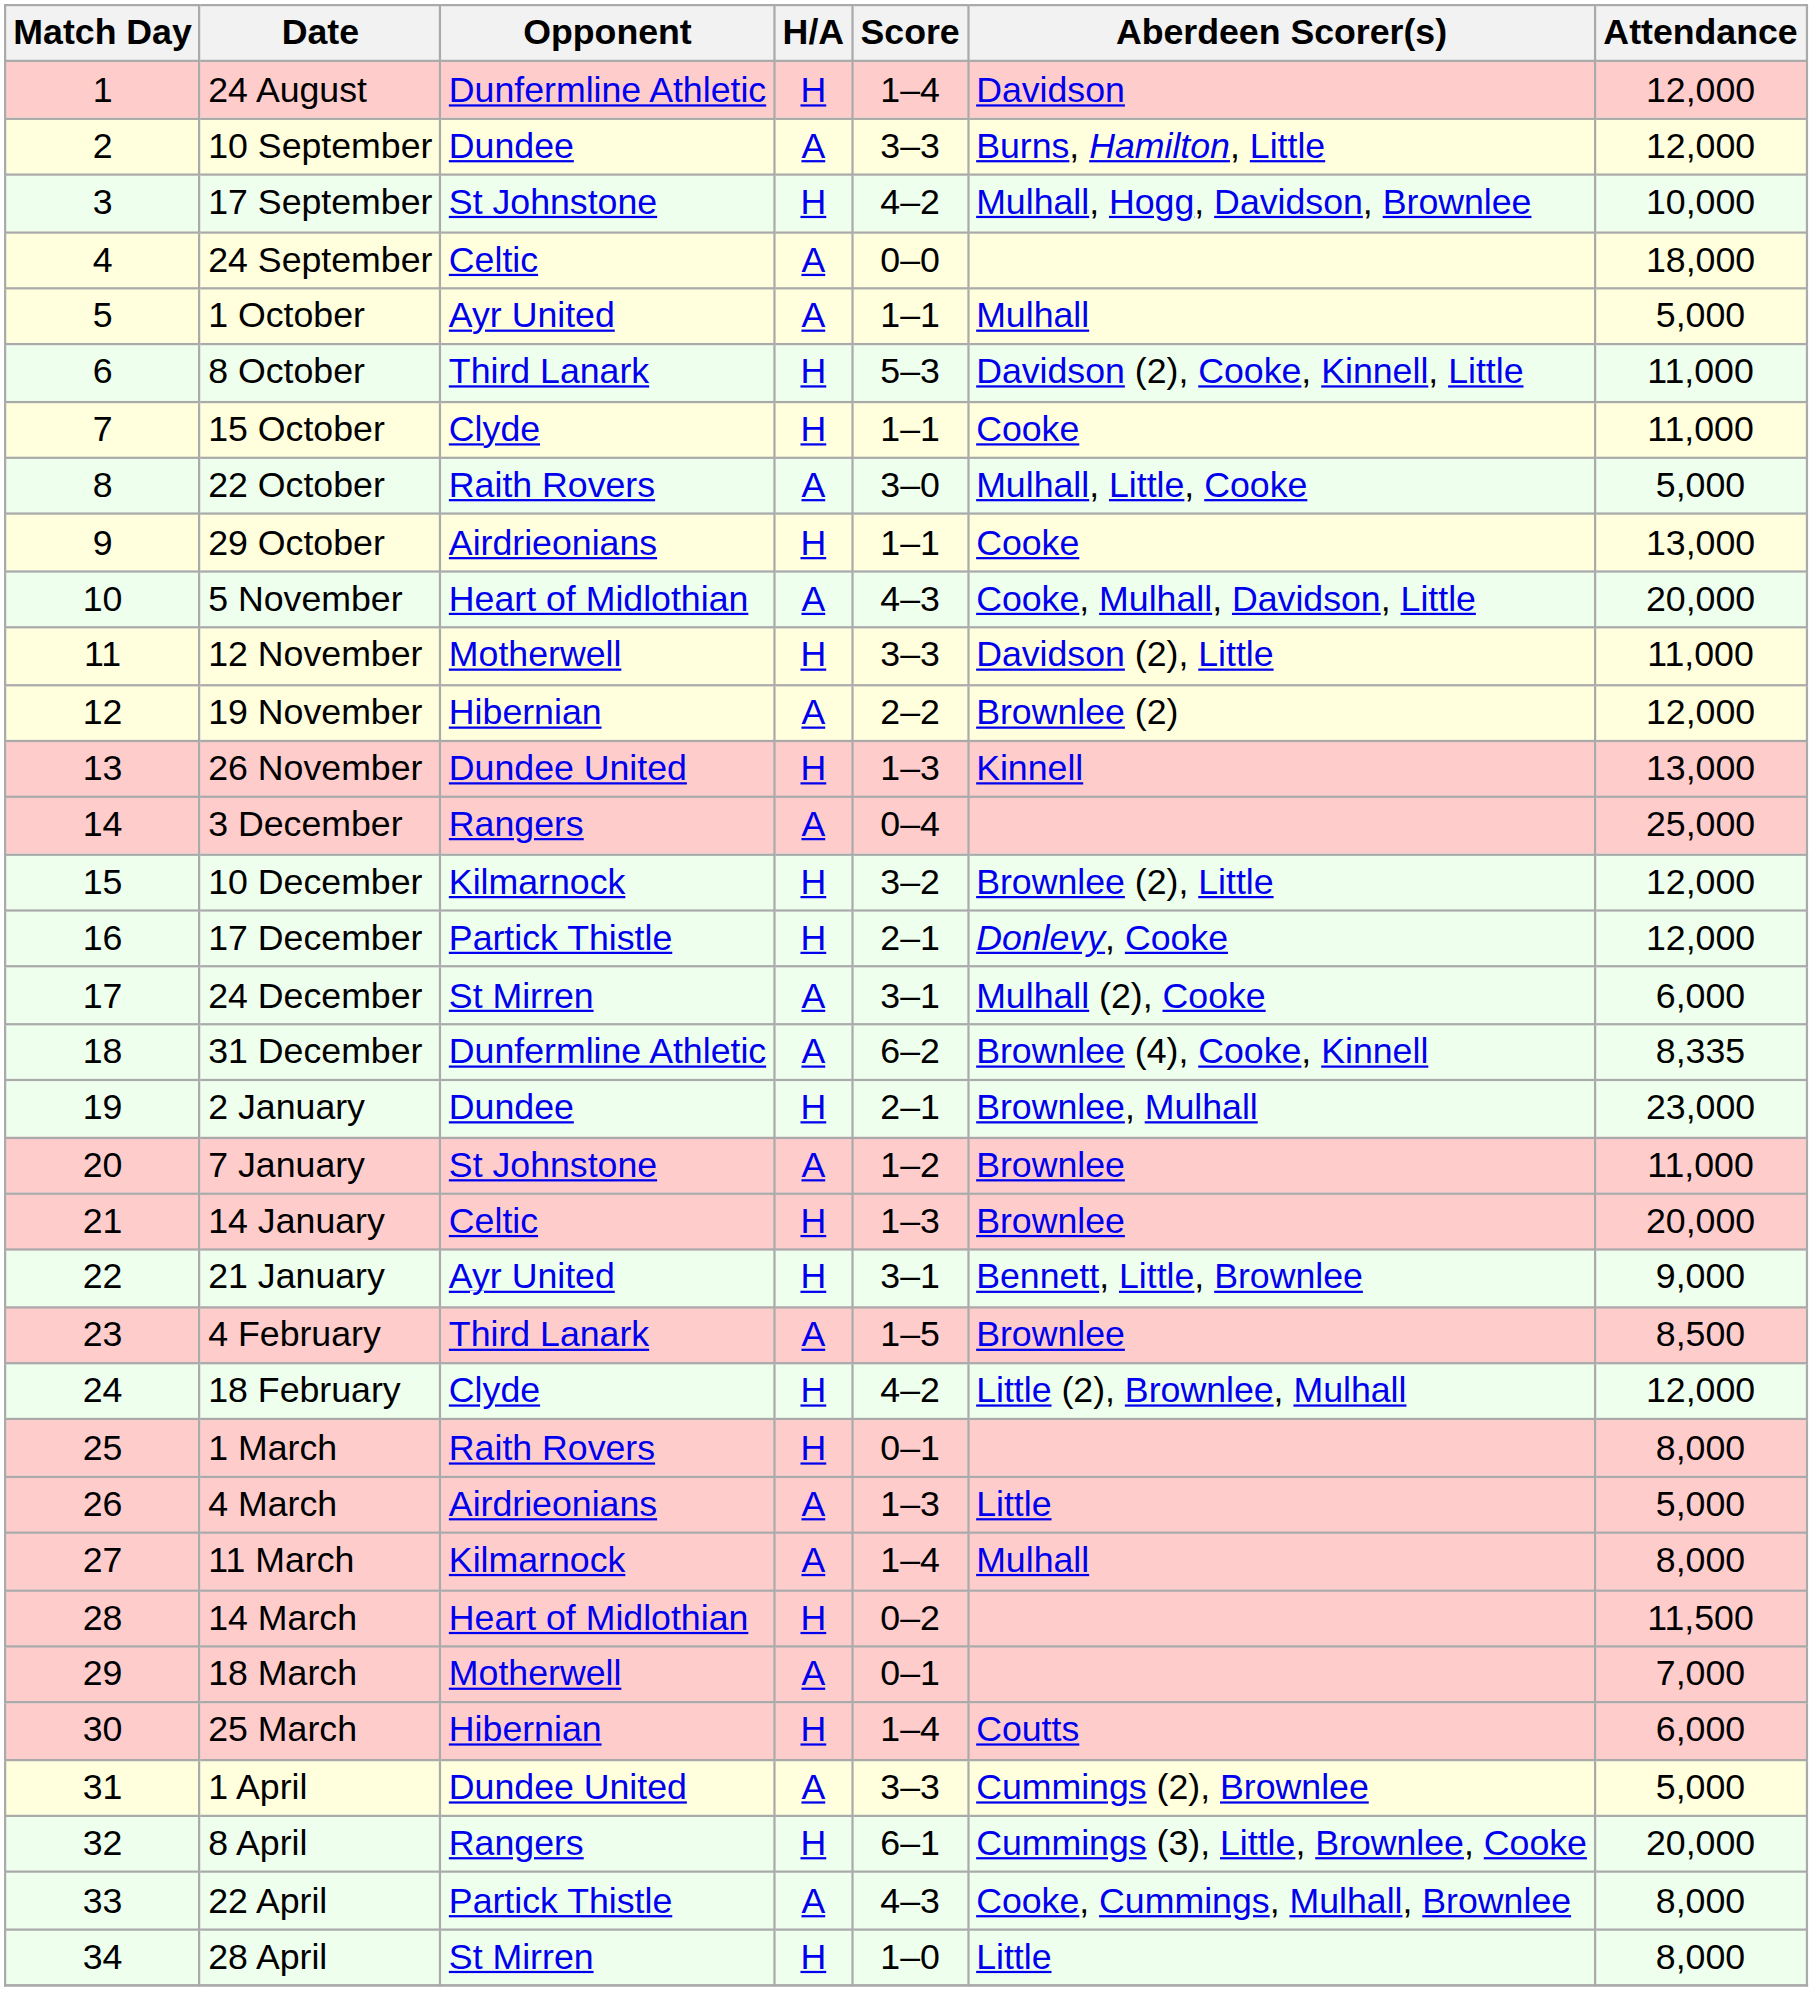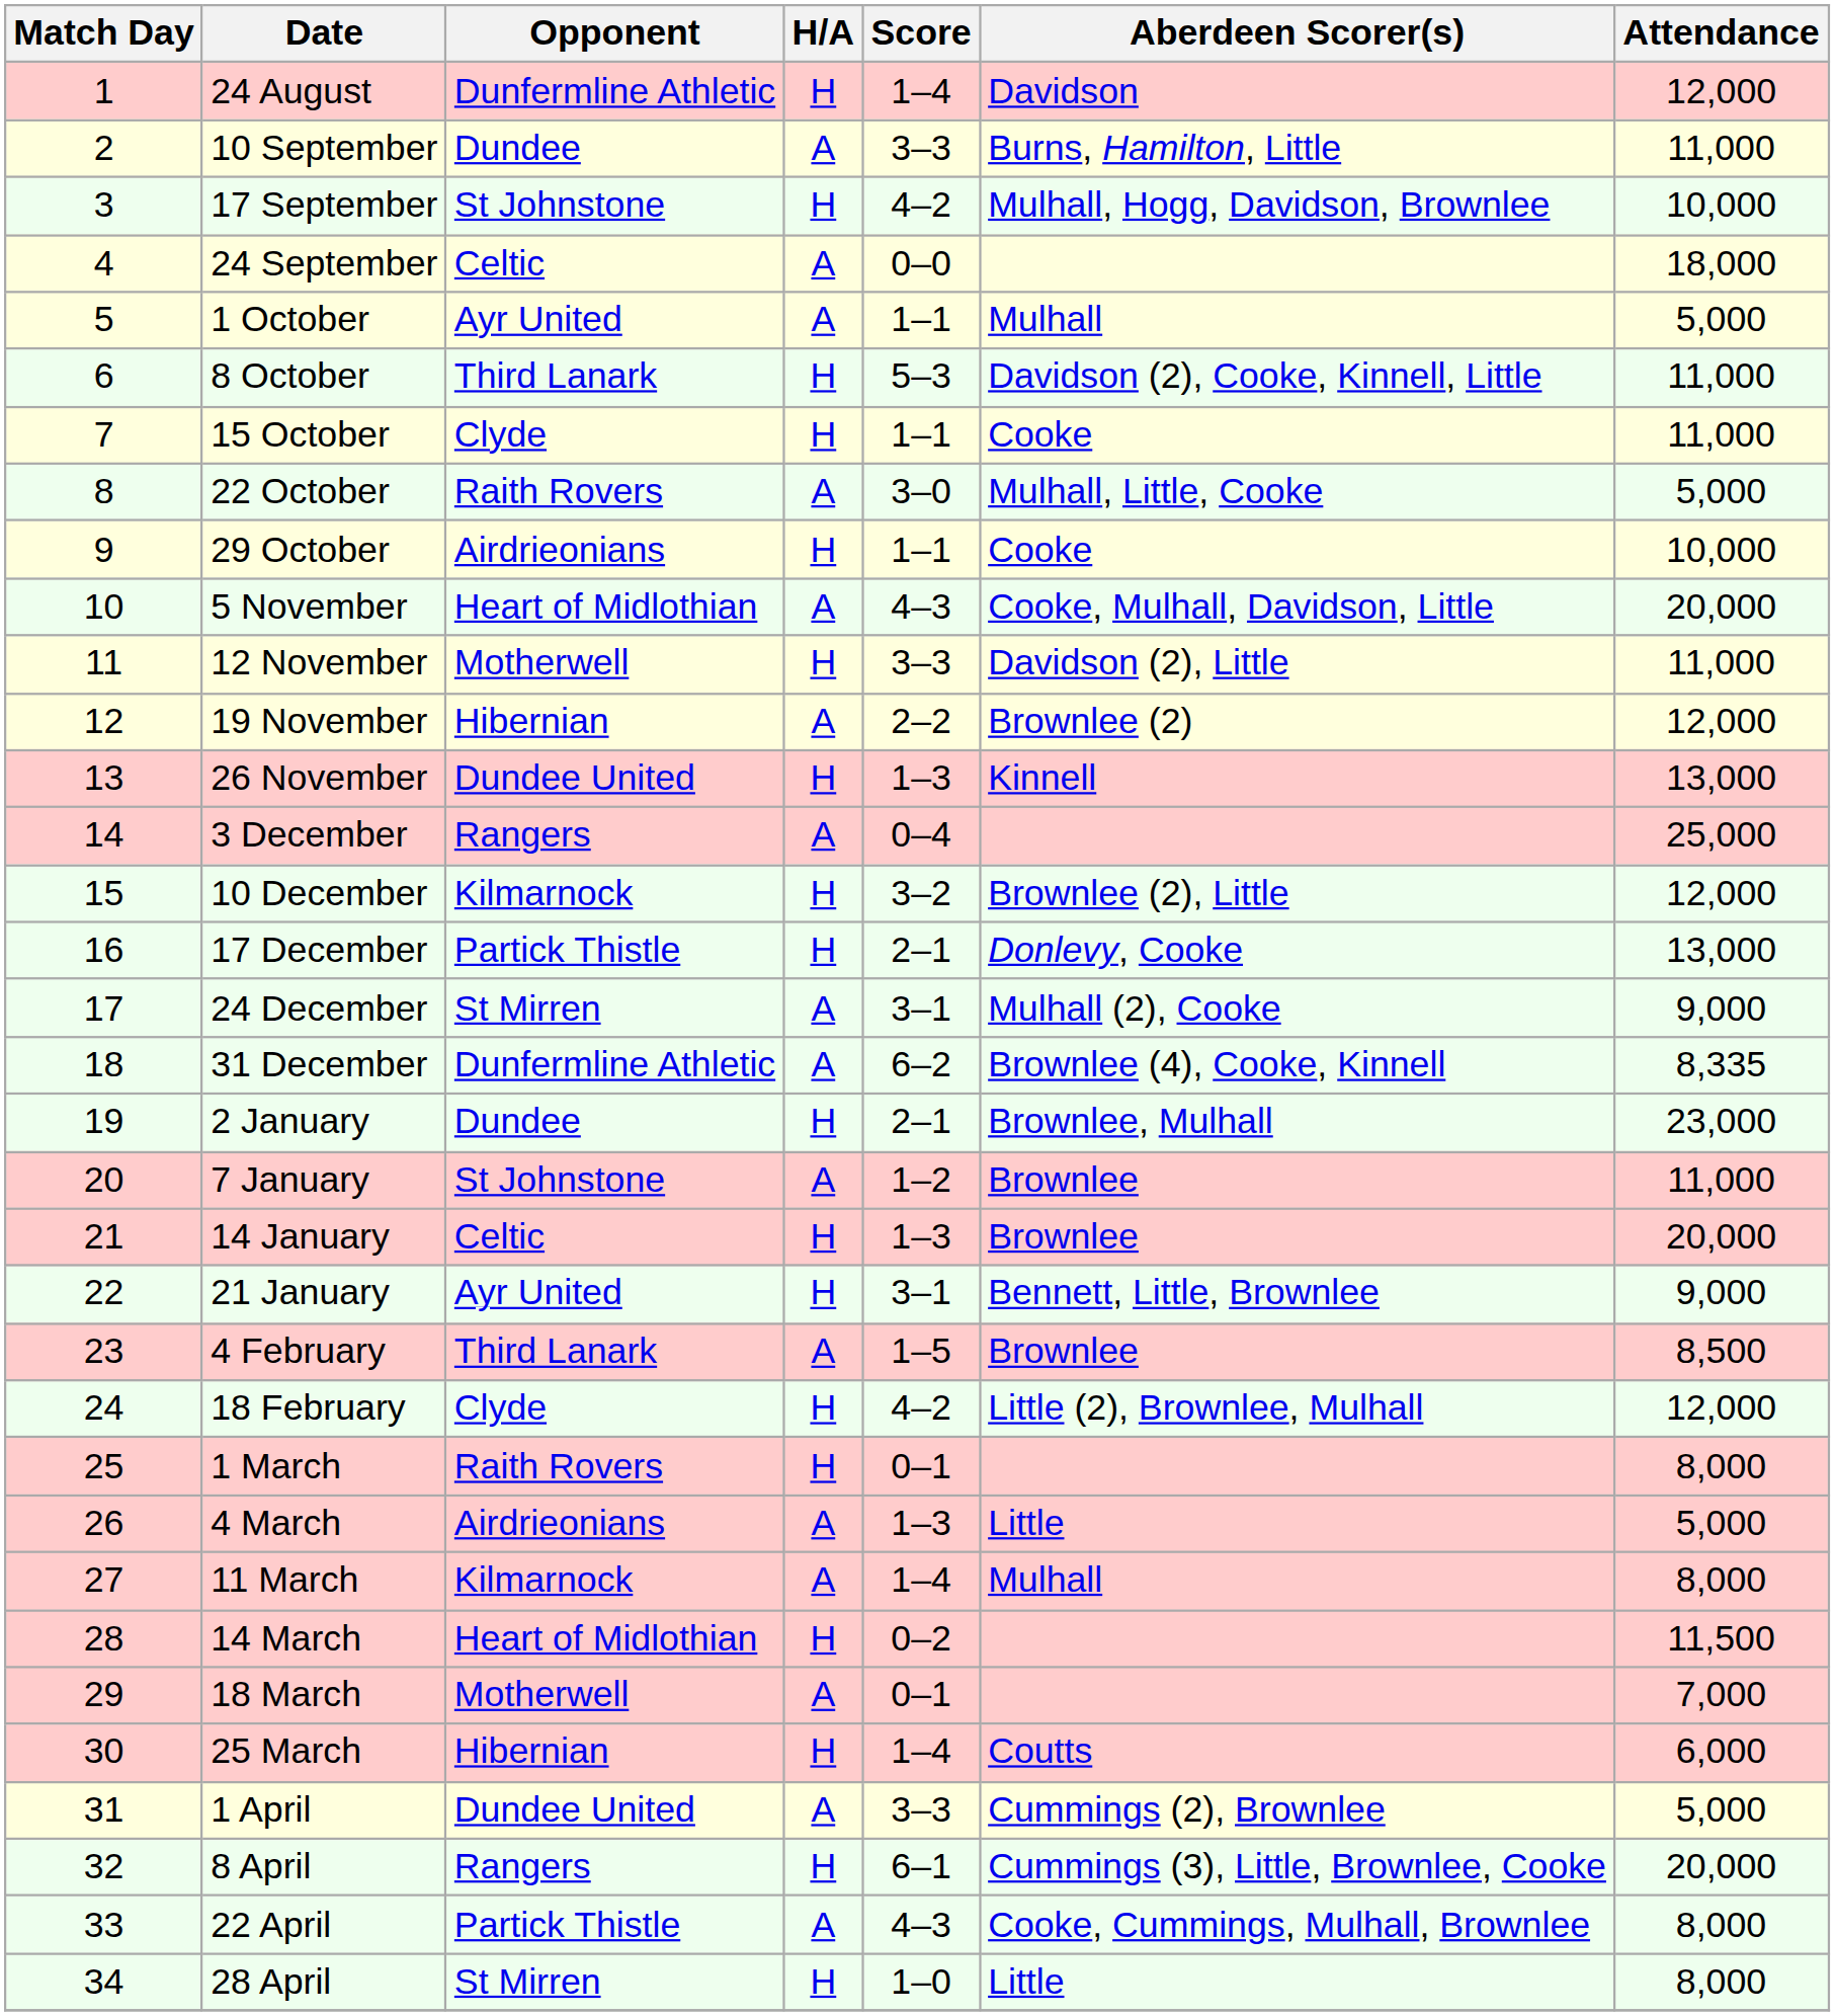10 September | Attendance: 12,000 -> 11,000
29 October | Attendance: 13,000 -> 10,000
17 December | Attendance: 12,000 -> 13,000
24 December | Attendance: 6,000 -> 9,000
